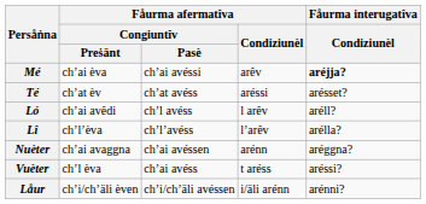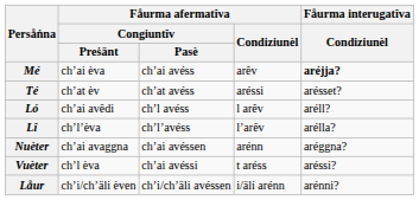Mé | Fåurma afermatîva / Congiuntîv / Pasè: ch’ai avéssi -> ch’ai avéss
Vuèter | Fåurma afermatîva / Congiuntîv / Pasè: ch’ai avéss -> ch’ai avéssi
